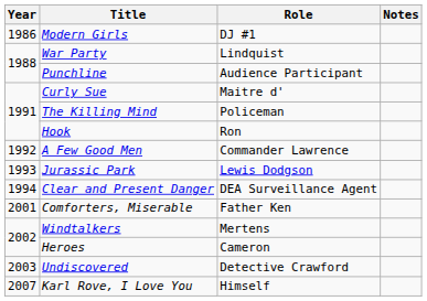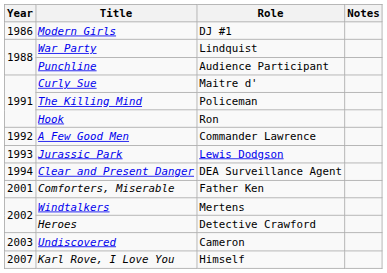Heroes | Role: Cameron -> Detective Crawford
Undiscovered | Role: Detective Crawford -> Cameron
